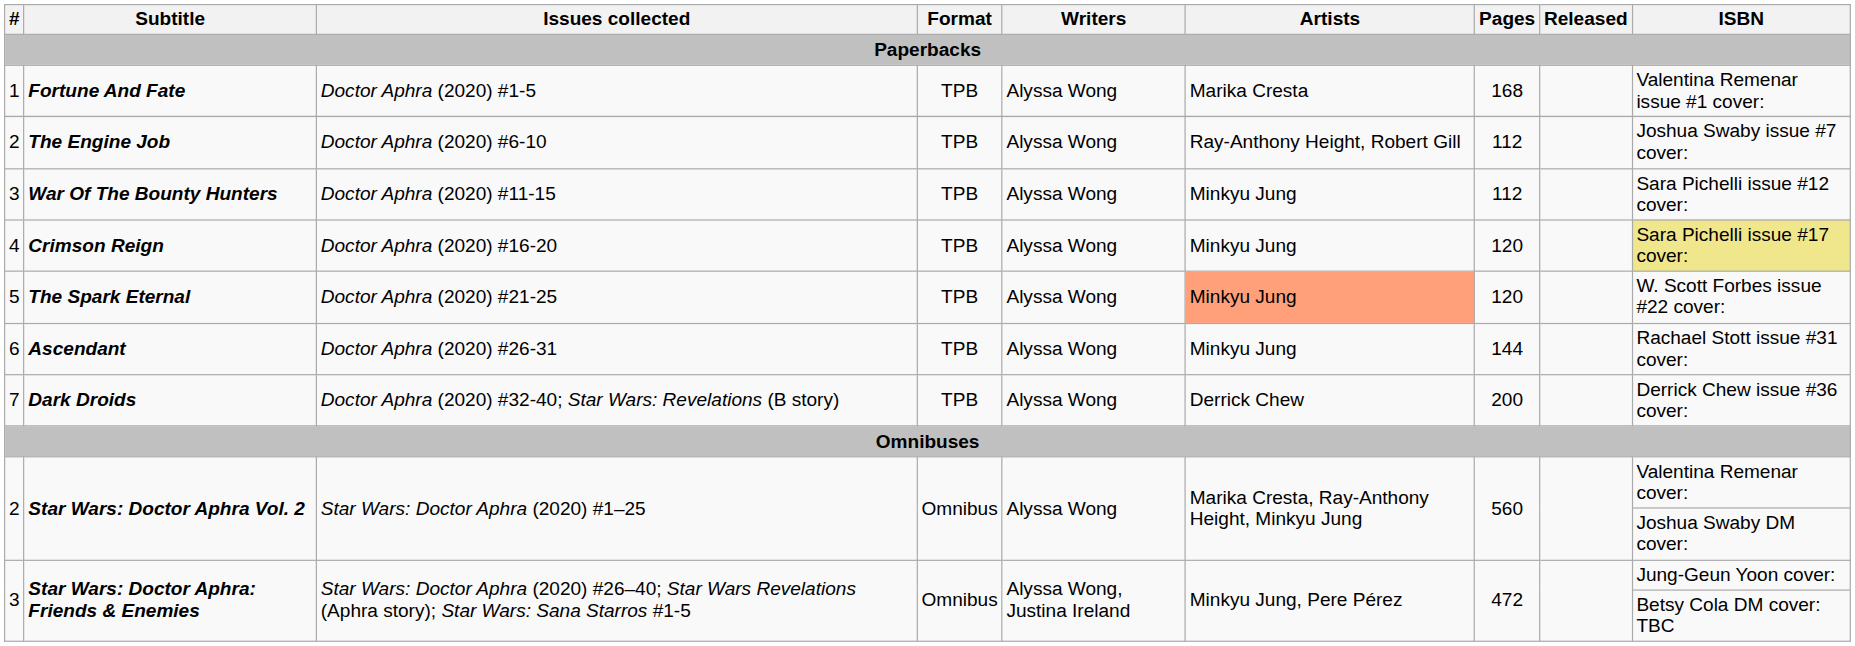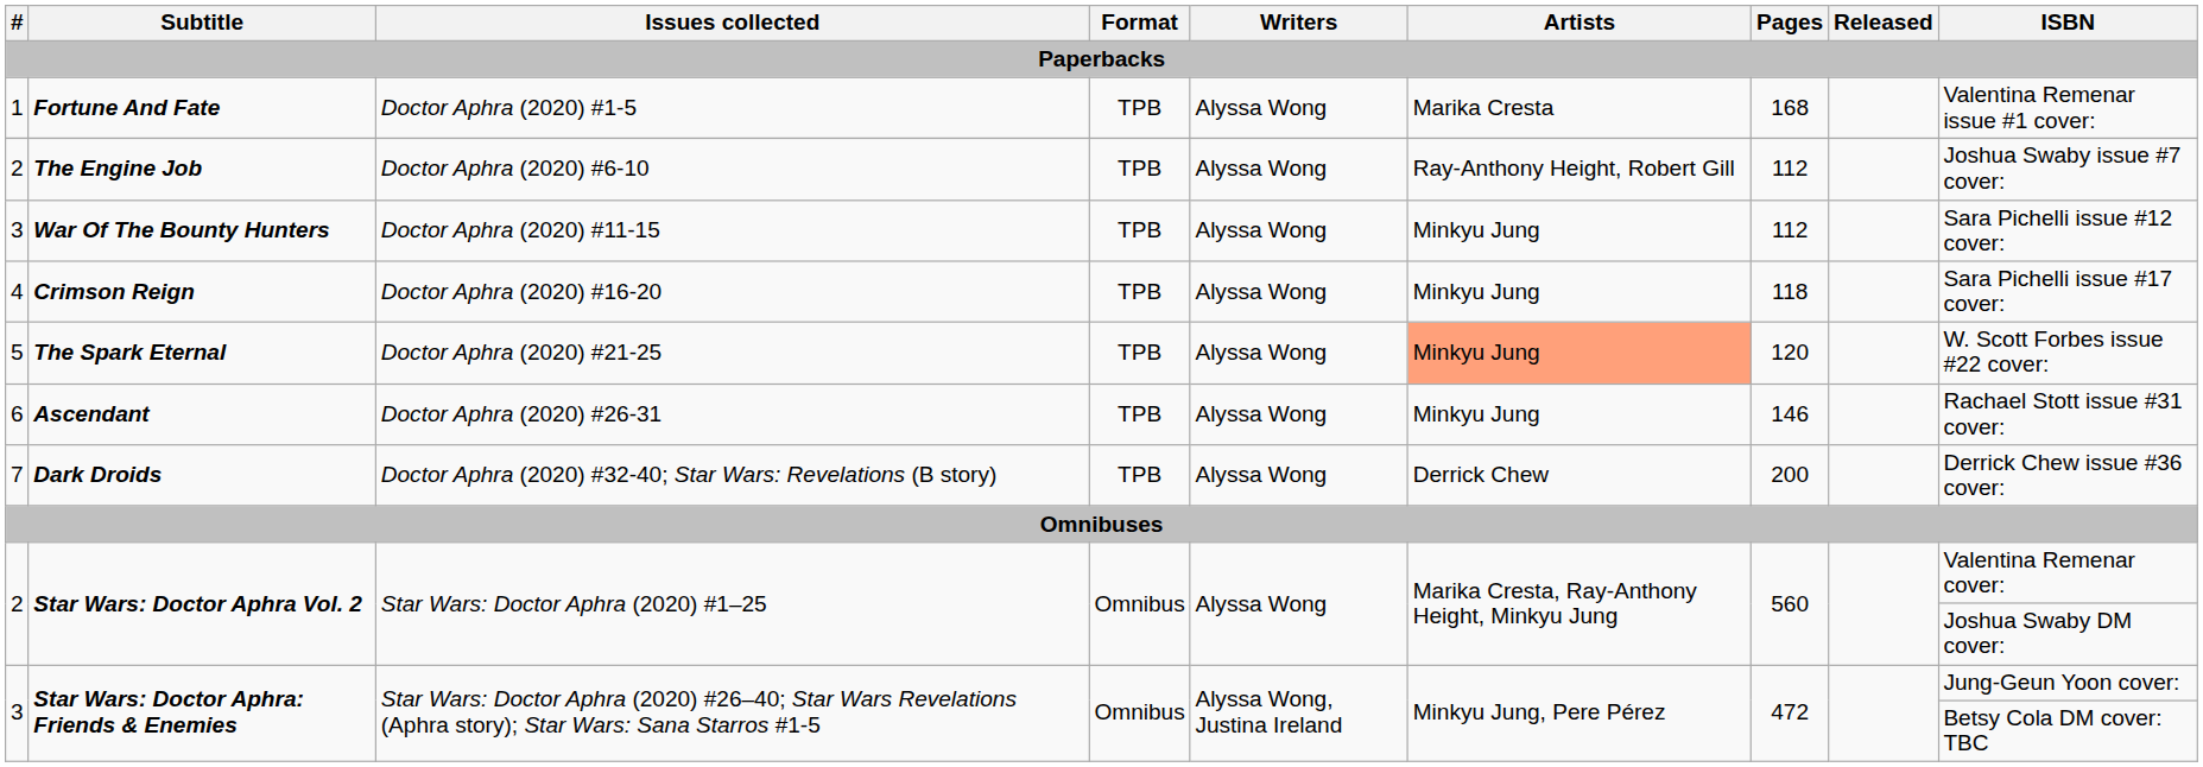Crimson Reign | Pages: 120 -> 118
Crimson Reign | ISBN: khaki background -> no background
Ascendant | Pages: 144 -> 146
